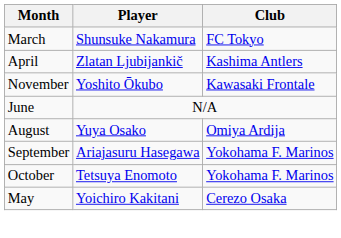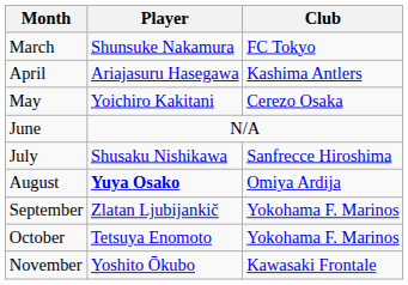April | Player: Zlatan Ljubijankič -> Ariajasuru Hasegawa
rows swapped: May <-> November
+ row: July | Shusaku Nishikawa | Sanfrecce Hiroshima
August | Player: normal -> bold
September | Player: Ariajasuru Hasegawa -> Zlatan Ljubijankič
